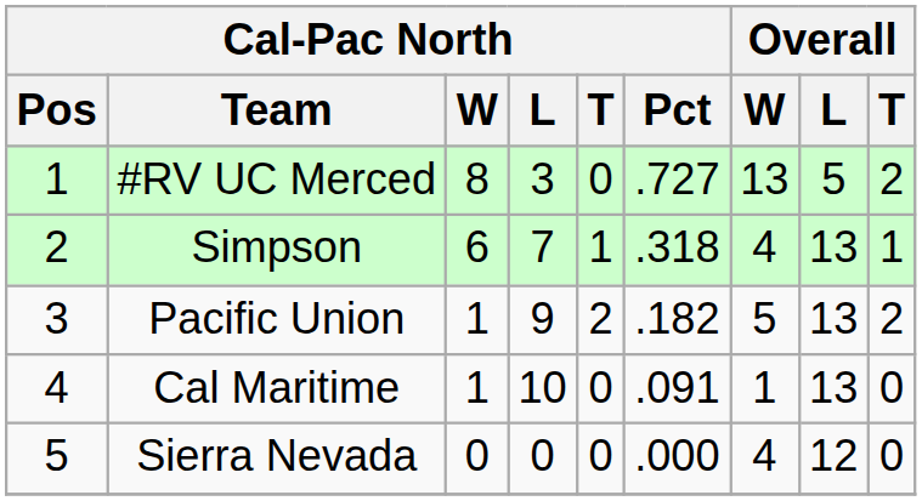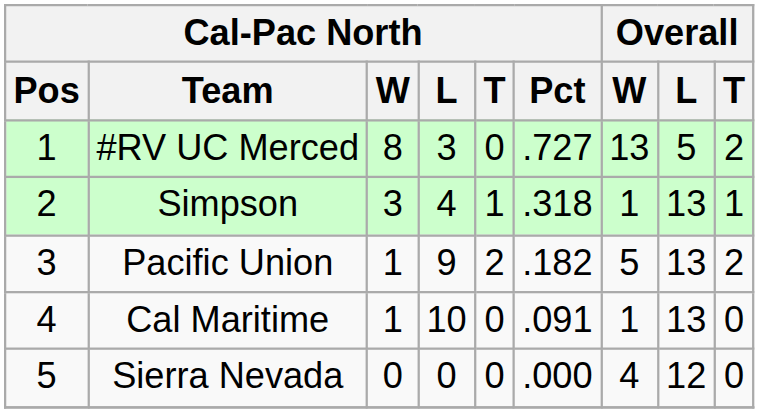Simpson | Cal-Pac North / W: 6 -> 3
Simpson | Cal-Pac North / L: 7 -> 4
Simpson | Overall / W: 4 -> 1
